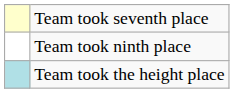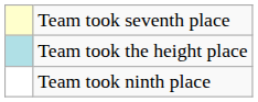rows swapped: Team took the height place <-> Team took ninth place
